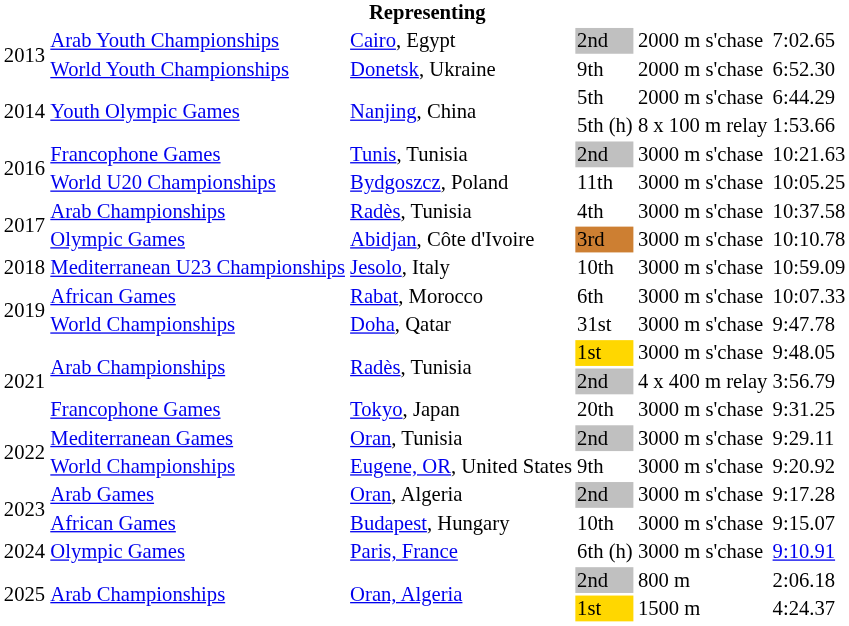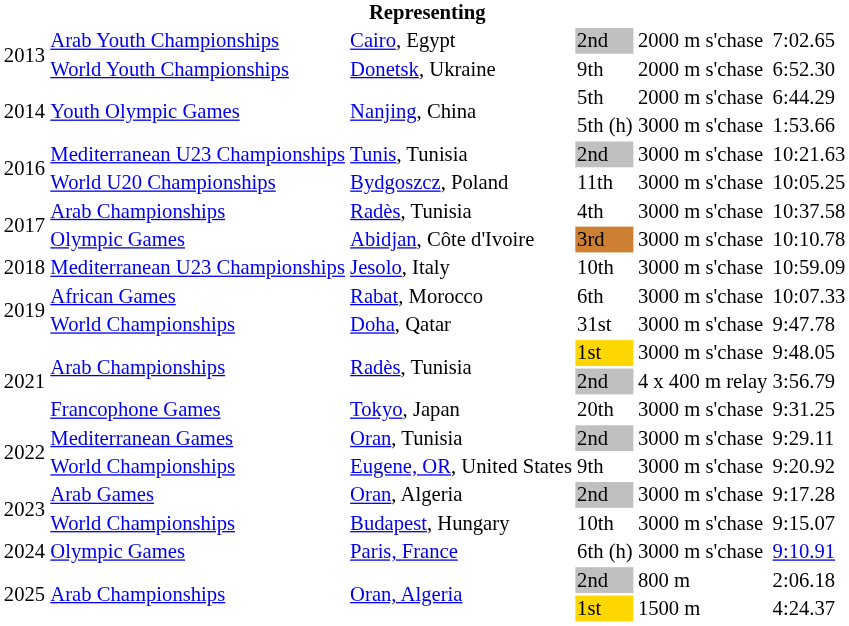Nanjing, China / 5th (h) | column 5: 8 x 100 m relay -> 3000 m s'chase
Tunis, Tunisia | column 2: Francophone Games -> Mediterranean U23 Championships
Budapest, Hungary | column 2: African Games -> World Championships
